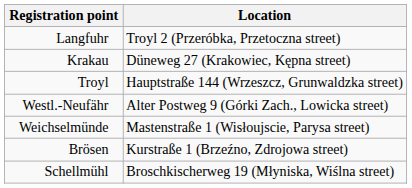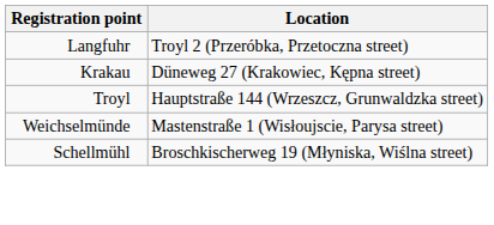- row: Westl.-Neufähr | Alter Postweg 9 (Górki Zach., Lowicka street)
- row: Brösen | Kurstraße 1 (Brzeźno, Zdrojowa street)
